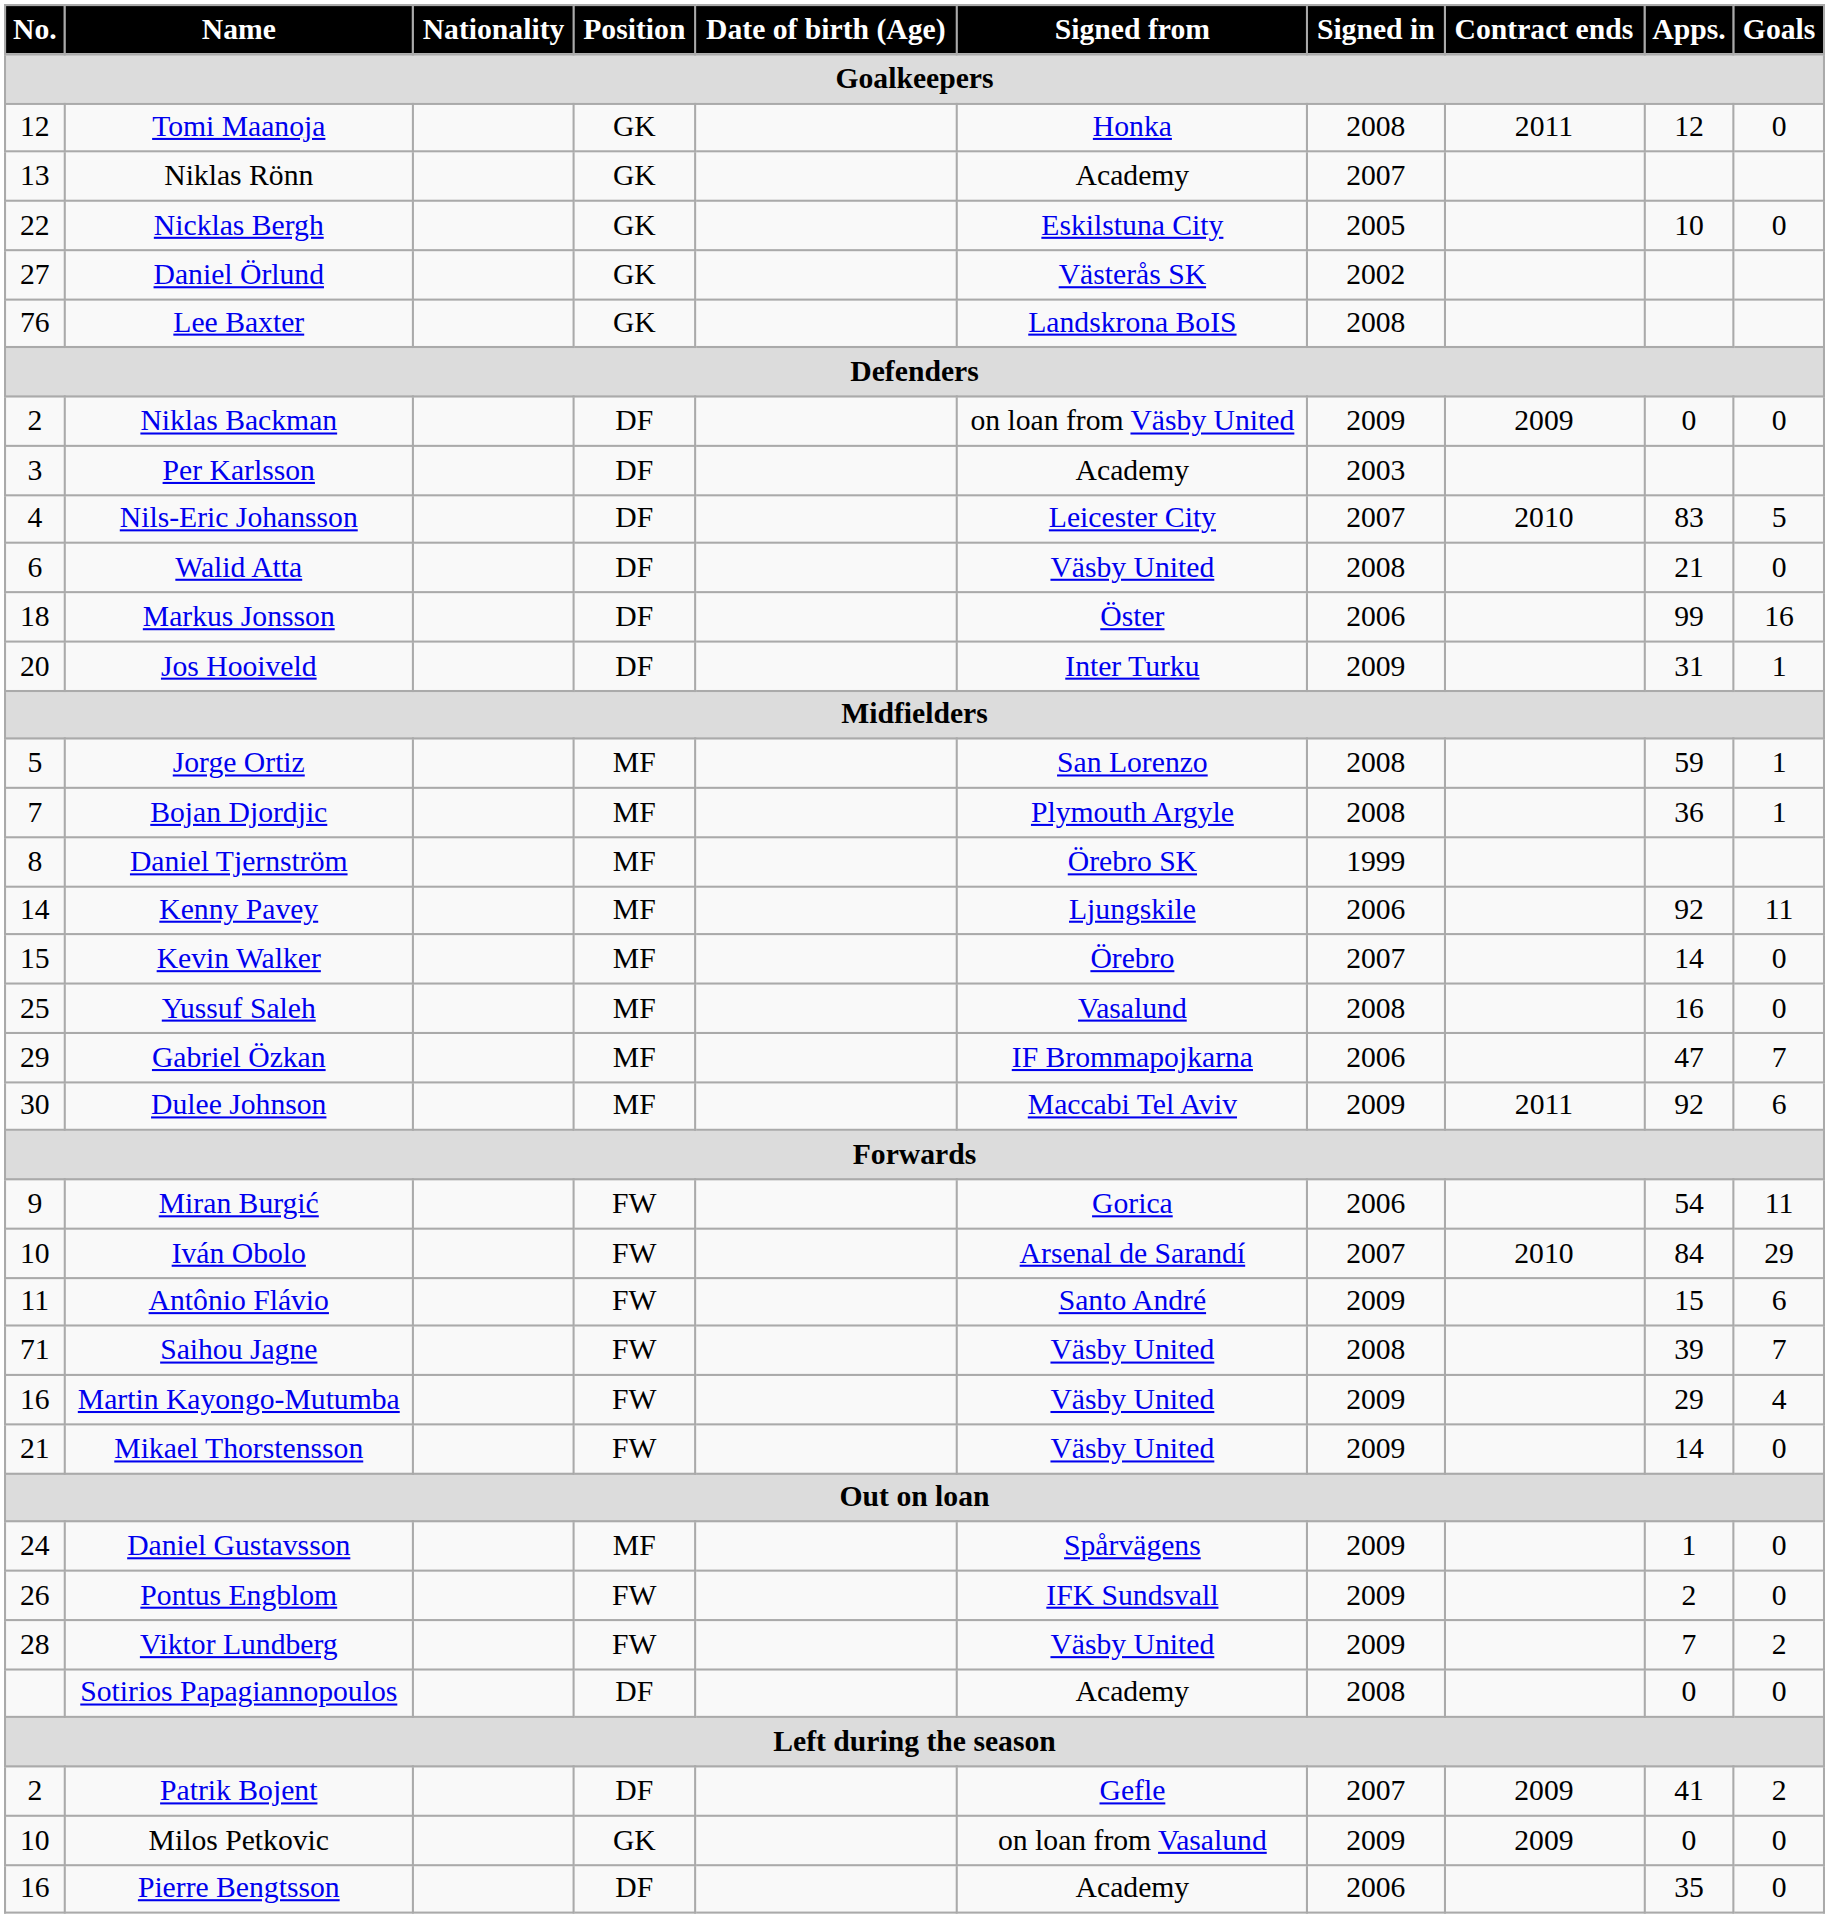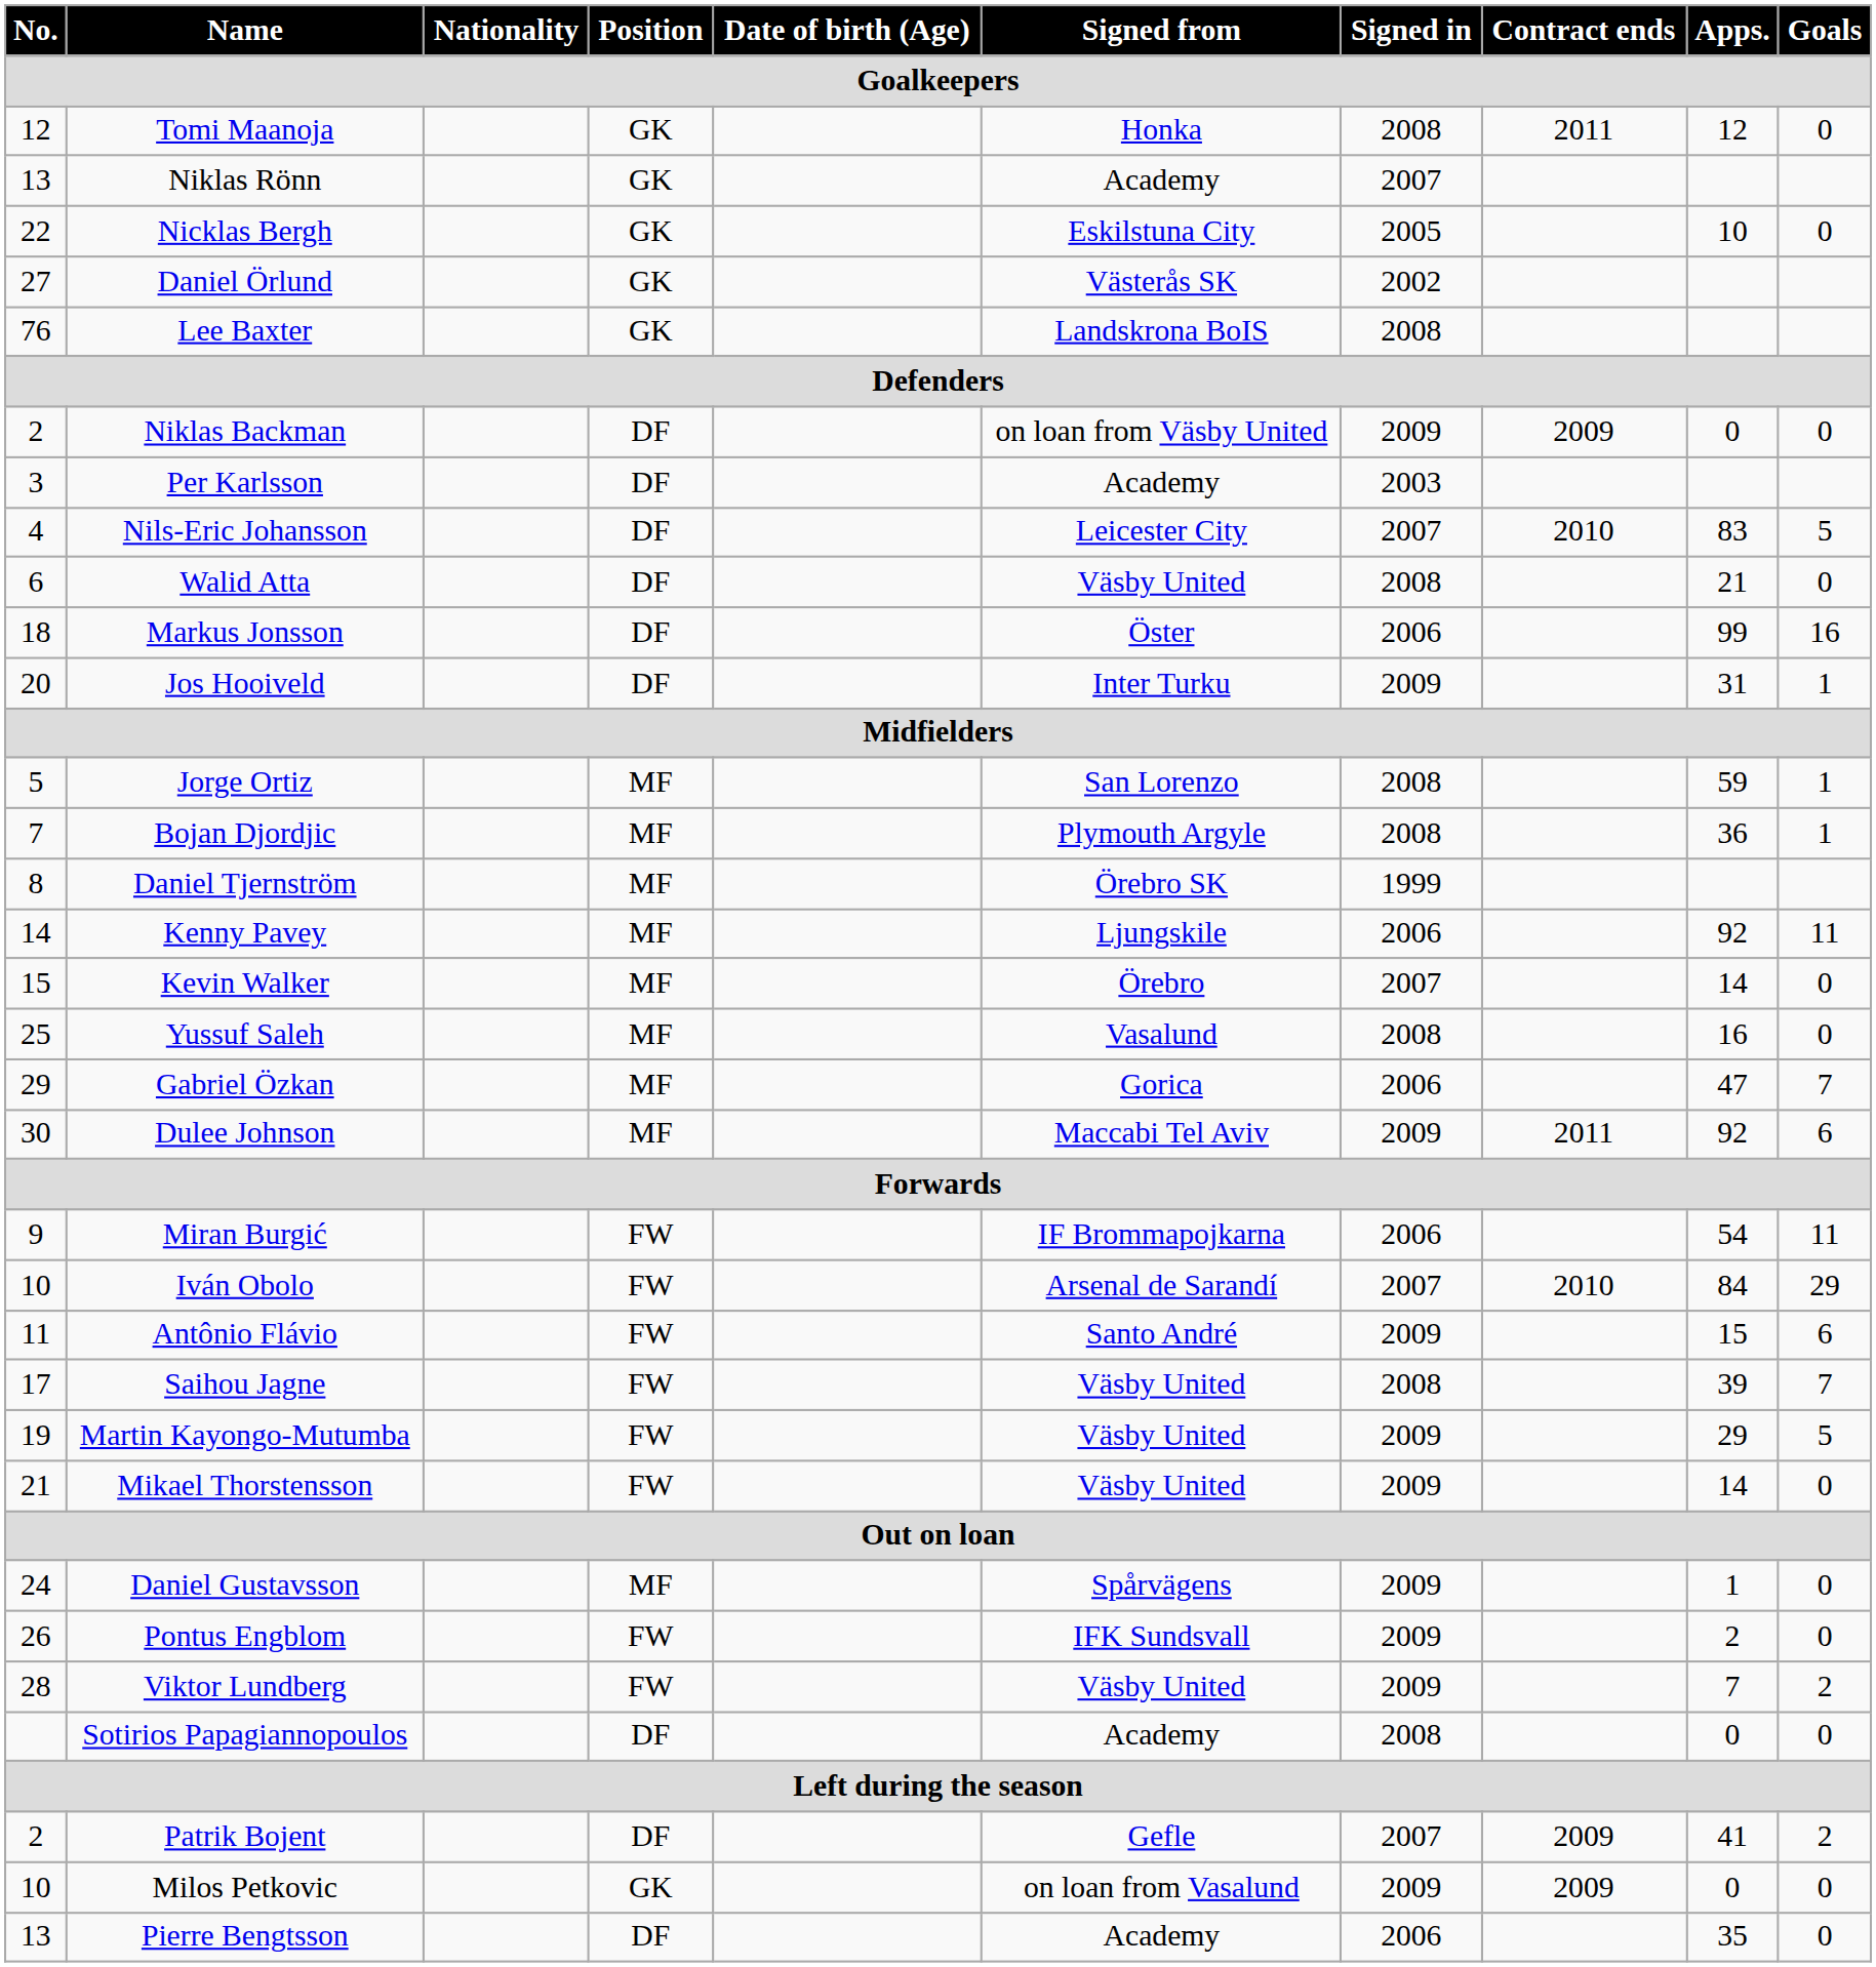Gabriel Özkan | Signed from: IF Brommapojkarna -> Gorica
Miran Burgić | Signed from: Gorica -> IF Brommapojkarna
Saihou Jagne | No.: 71 -> 17
Martin Kayongo-Mutumba | No.: 16 -> 19
Martin Kayongo-Mutumba | Goals: 4 -> 5
Pierre Bengtsson | No.: 16 -> 13
